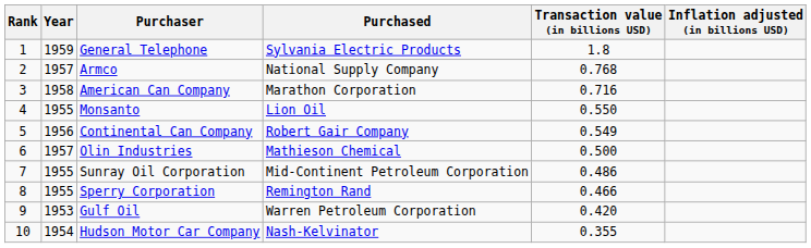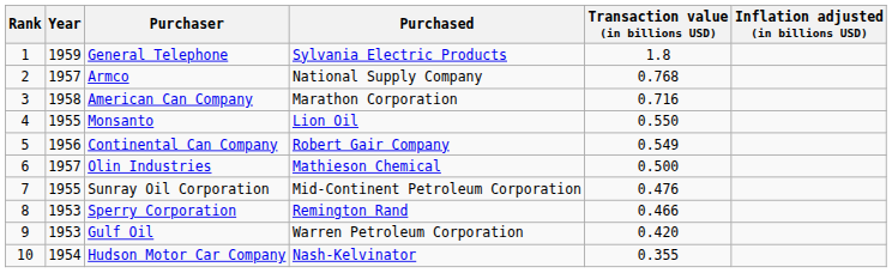Sunray Oil Corporation | Transaction value (in billions USD): 0.486 -> 0.476
Sperry Corporation | Year: 1955 -> 1953
